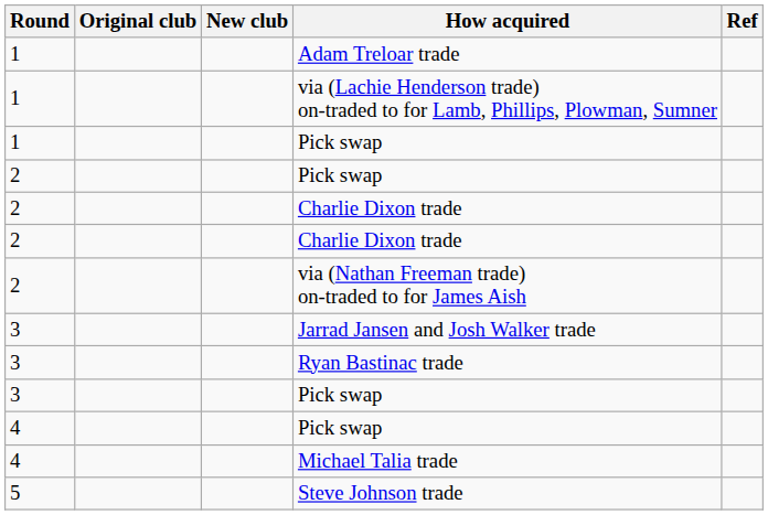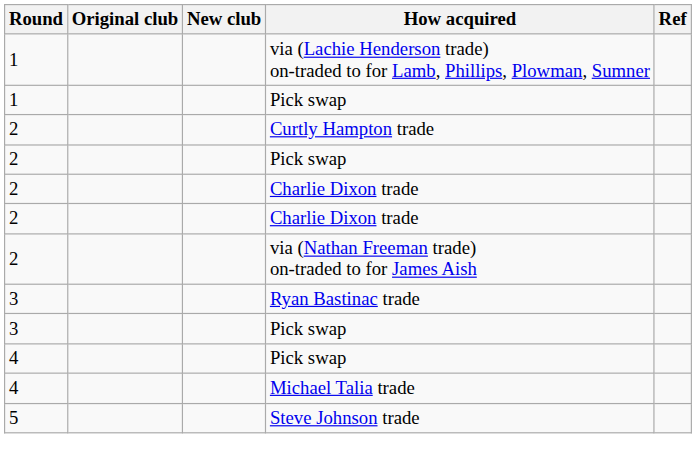- row: 1 | Adam Treloar trade
+ row: 2 | Curtly Hampton trade
- row: 3 | Jarrad Jansen and Josh Walker trade
